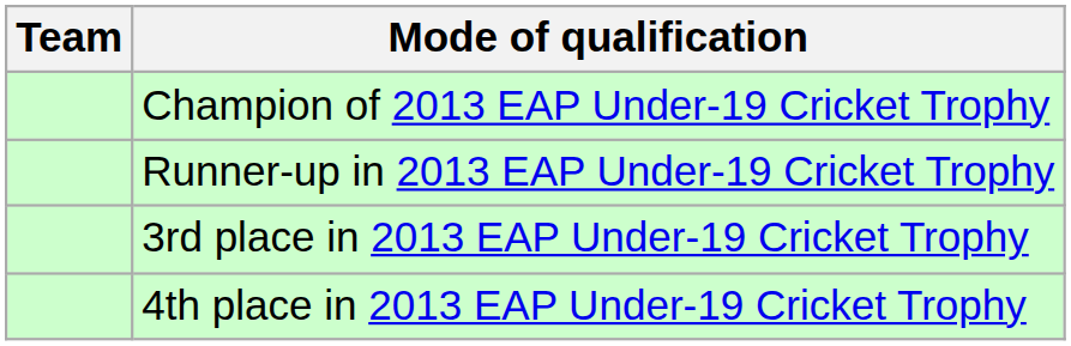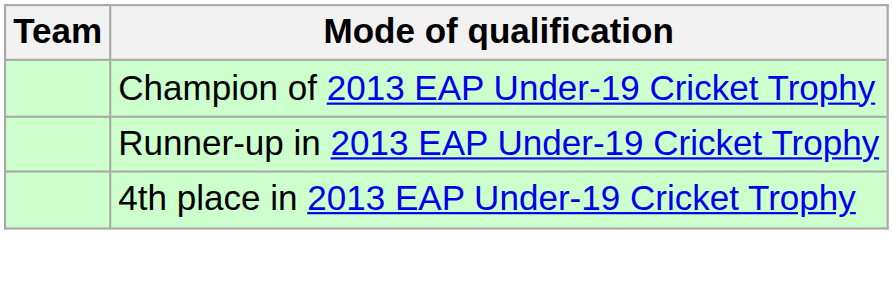- row: 3rd place in 2013 EAP Under-19 Cricket Trophy
